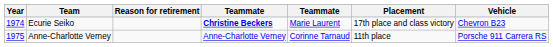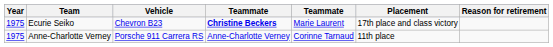columns swapped: Vehicle <-> Reason for retirement
Ecurie Seiko | Year: 1974 -> 1975
